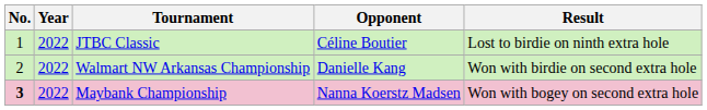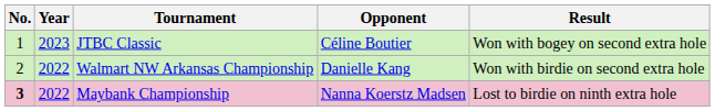JTBC Classic | Year: 2022 -> 2023
JTBC Classic | Result: Lost to birdie on ninth extra hole -> Won with bogey on second extra hole
Maybank Championship | Result: Won with bogey on second extra hole -> Lost to birdie on ninth extra hole
